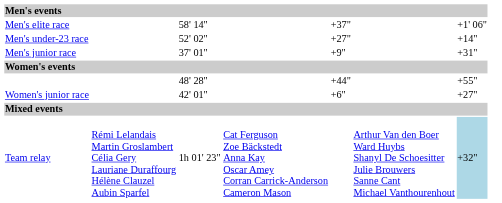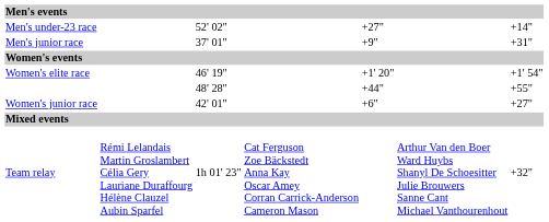- row: Men's elite race | 58' 14" | +37" | +1' 06"
+ row: Women's elite race | 46' 19" | +1' 20" | +1' 54"
Team relay | column 7: lightblue background -> no background
